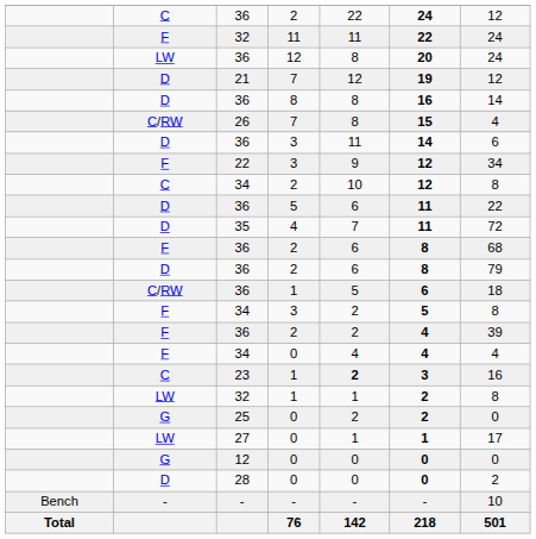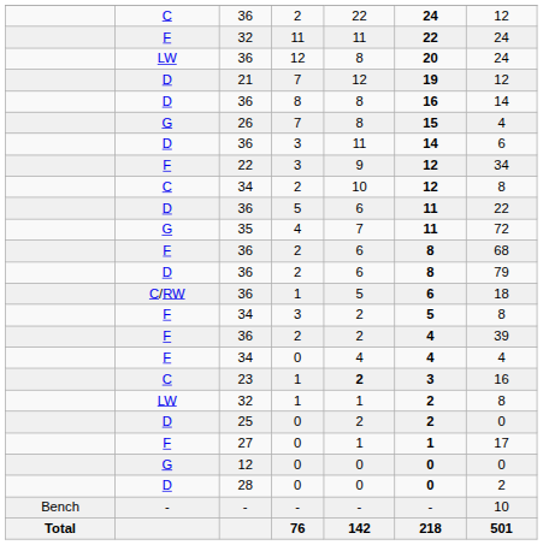26 | column 2: C/RW -> G
35 | column 2: D -> G
25 | column 2: G -> D
27 | column 2: LW -> F
